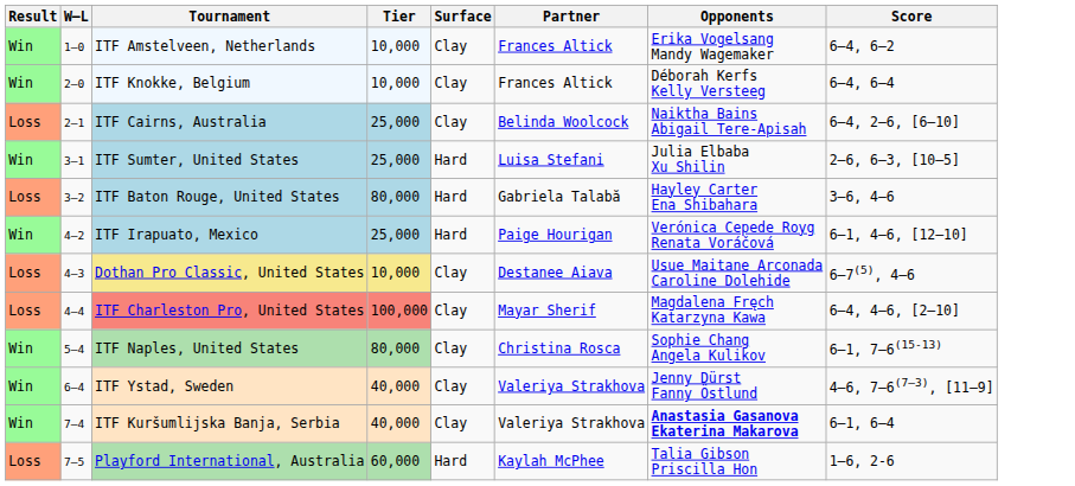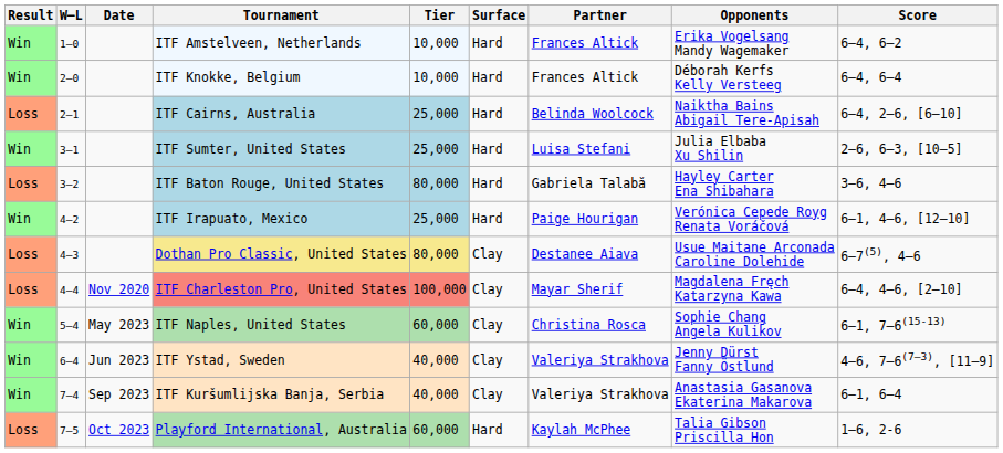+ column: Date | Nov 2020 | May 2023 | Jun 2023 | Sep 2023 | Oct 2023
ITF Amstelveen, Netherlands | Surface: Clay -> Hard
ITF Knokke, Belgium | Surface: Clay -> Hard
ITF Cairns, Australia | Surface: Clay -> Hard
Dothan Pro Classic, United States | Tier: 10,000 -> 80,000
ITF Naples, United States | Tier: 80,000 -> 60,000
ITF Kuršumlijska Banja, Serbia | Opponents: bold -> normal
